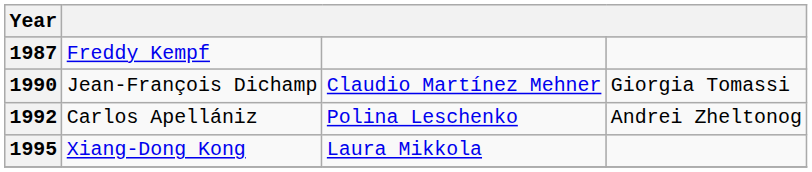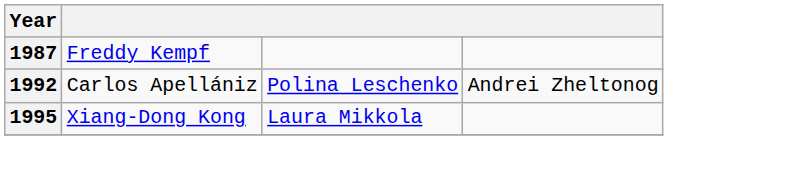- row: 1990 | Jean-François Dichamp | Claudio Martínez Mehner | Giorgia Tomassi
